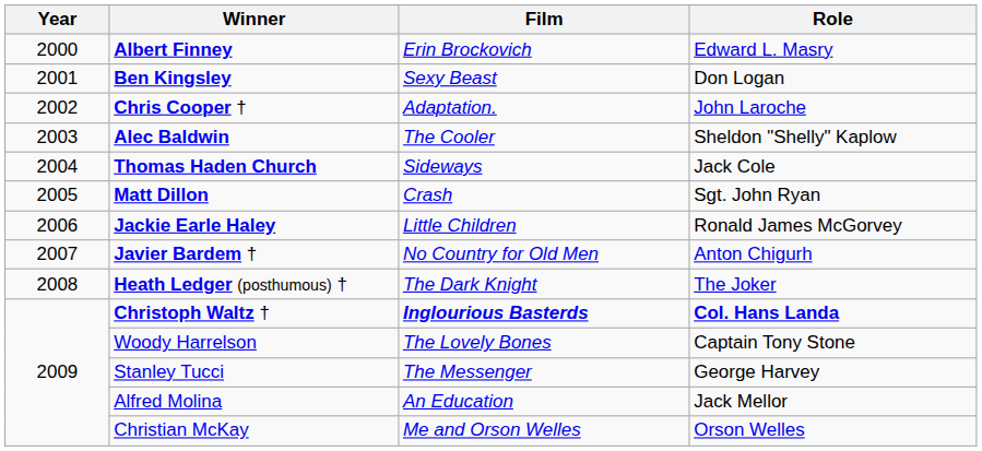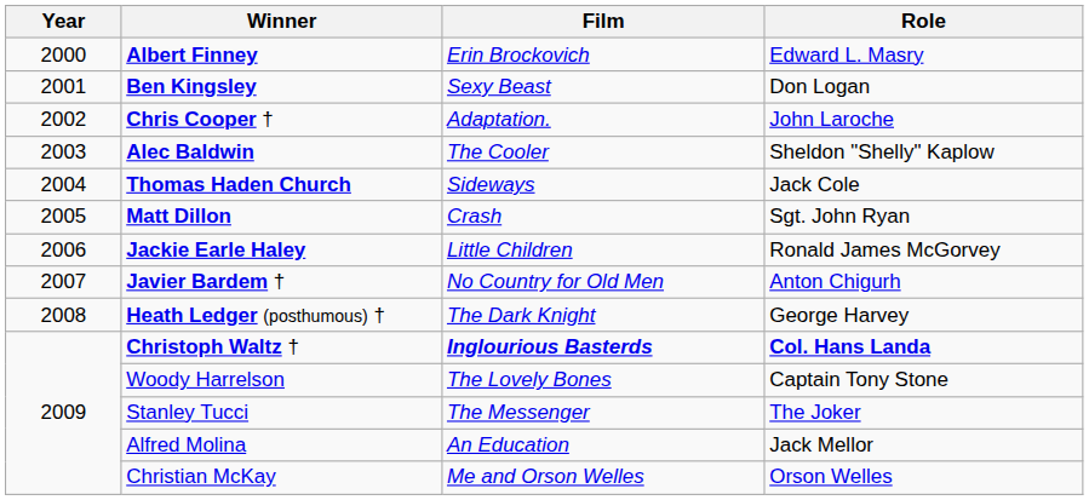Heath Ledger (posthumous) † | Role: The Joker -> George Harvey
Stanley Tucci | Role: George Harvey -> The Joker
